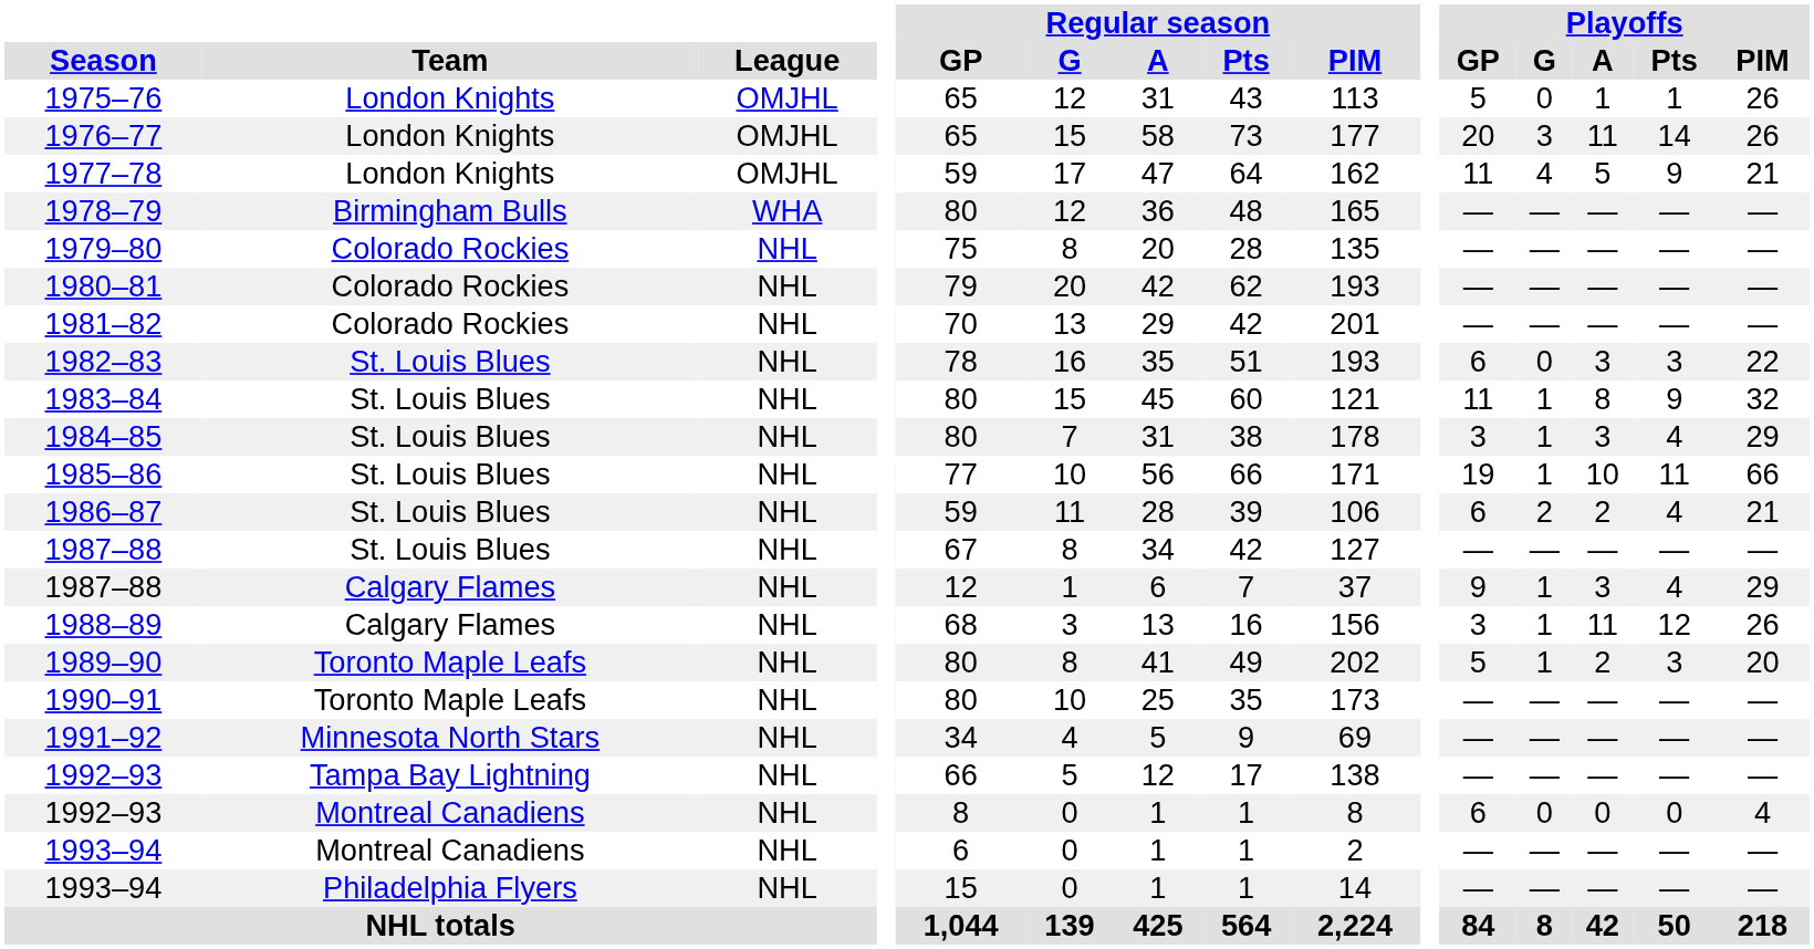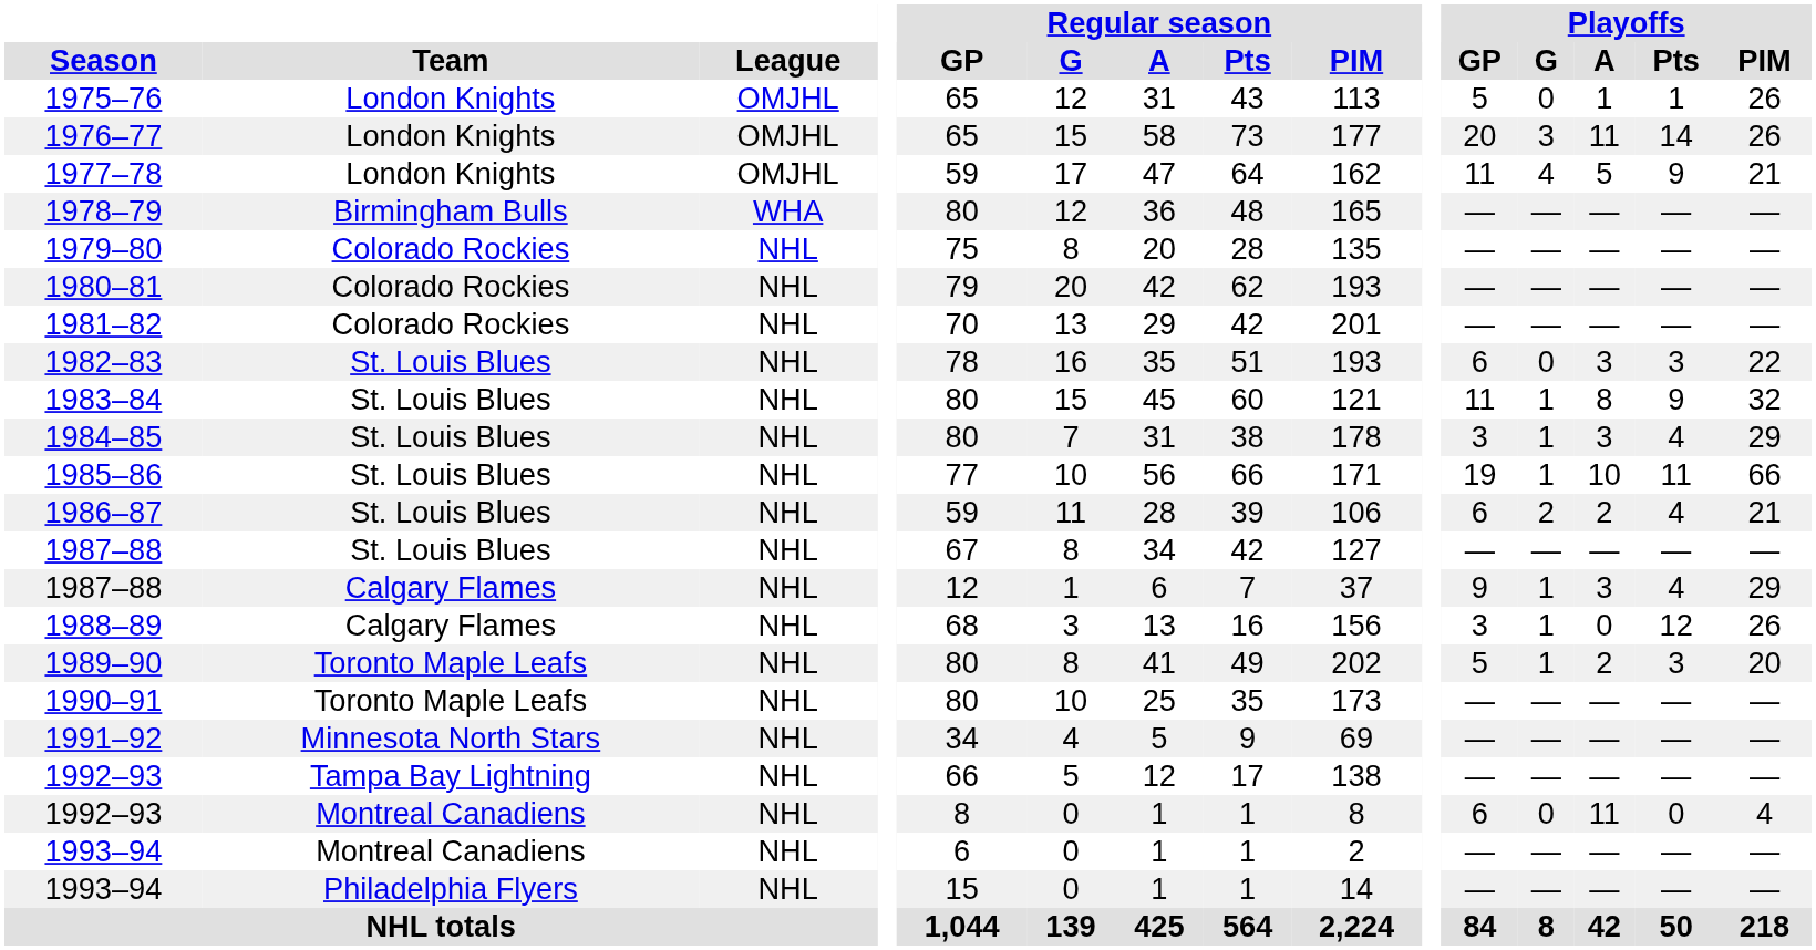1988–89 | Playoffs / A: 11 -> 0
1992–93 / Montreal Canadiens | Playoffs / A: 0 -> 11
